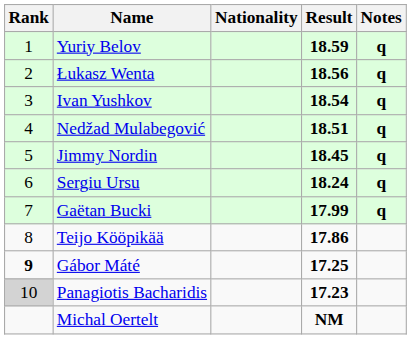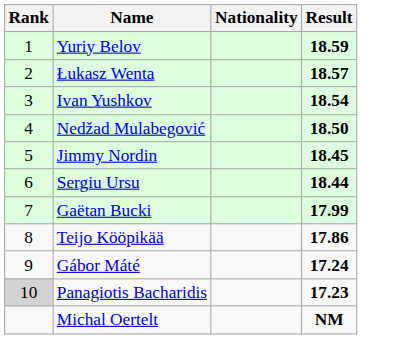- column: Notes | q | q | q | q | q | q | q
Łukasz Wenta | Result: 18.56 -> 18.57
Nedžad Mulabegović | Result: 18.51 -> 18.50
Sergiu Ursu | Result: 18.24 -> 18.44
Gábor Máté | Rank: bold -> normal
Gábor Máté | Result: 17.25 -> 17.24
